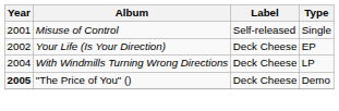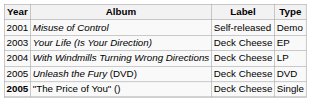Misuse of Control | Type: Single -> Demo
Your Life (Is Your Direction) | Year: 2002 -> 2003
+ row: 2005 | Unleash the Fury (DVD) | Deck Cheese | DVD
"The Price of You" () | Type: Demo -> Single
